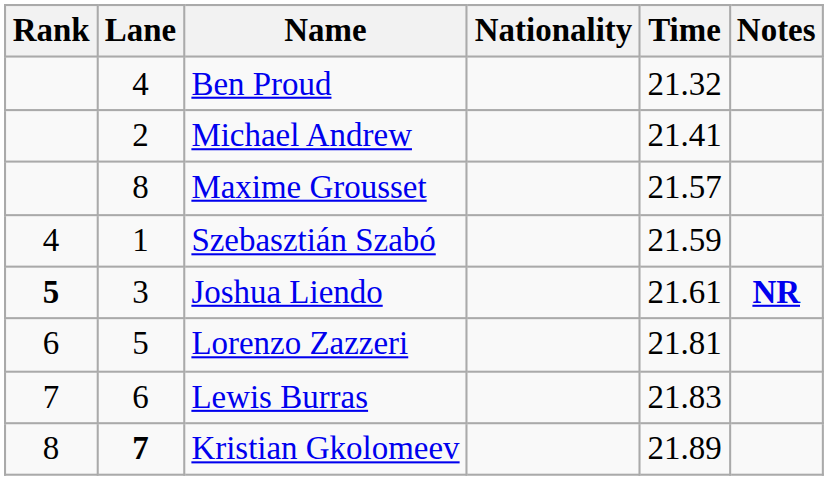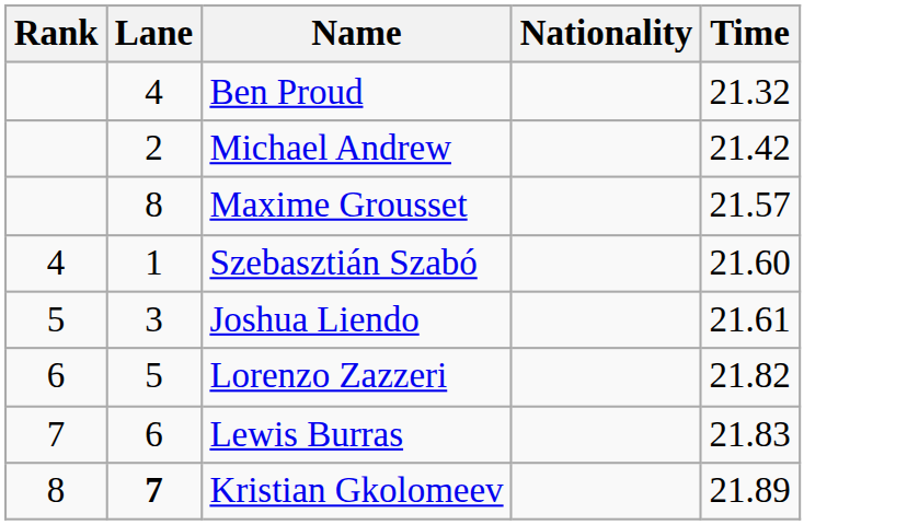- column: Notes | NR
Michael Andrew | Time: 21.41 -> 21.42
Szebasztián Szabó | Time: 21.59 -> 21.60
Joshua Liendo | Rank: bold -> normal
Lorenzo Zazzeri | Time: 21.81 -> 21.82
